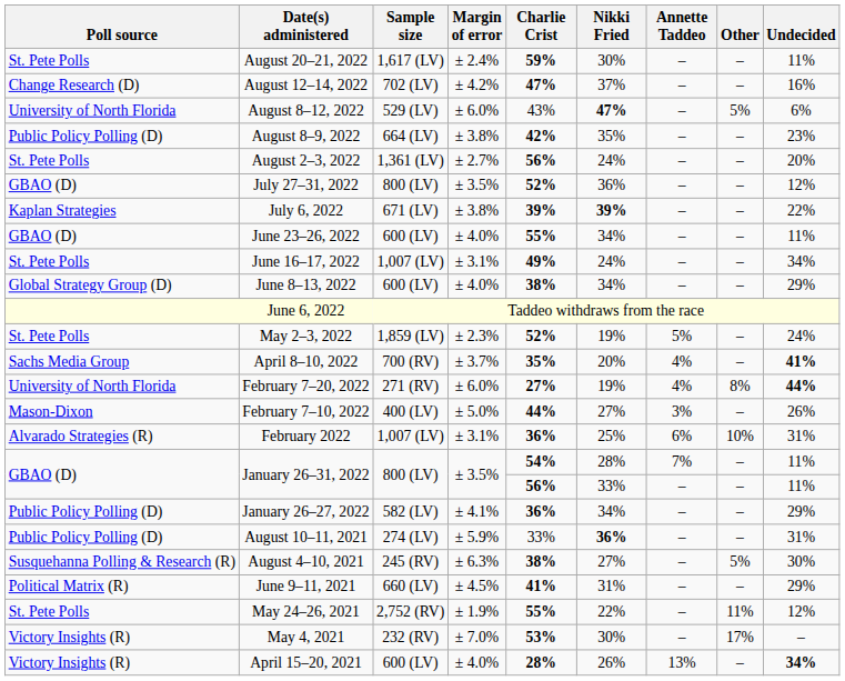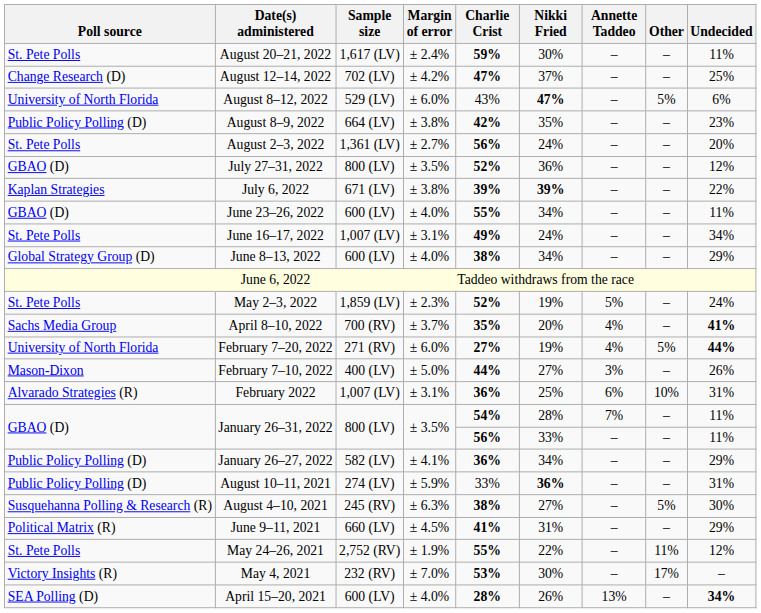August 12–14, 2022 | Undecided: 16% -> 25%
February 7–20, 2022 | Other: 8% -> 5%
April 15–20, 2021 | Poll source: Victory Insights (R) -> SEA Polling (D)
